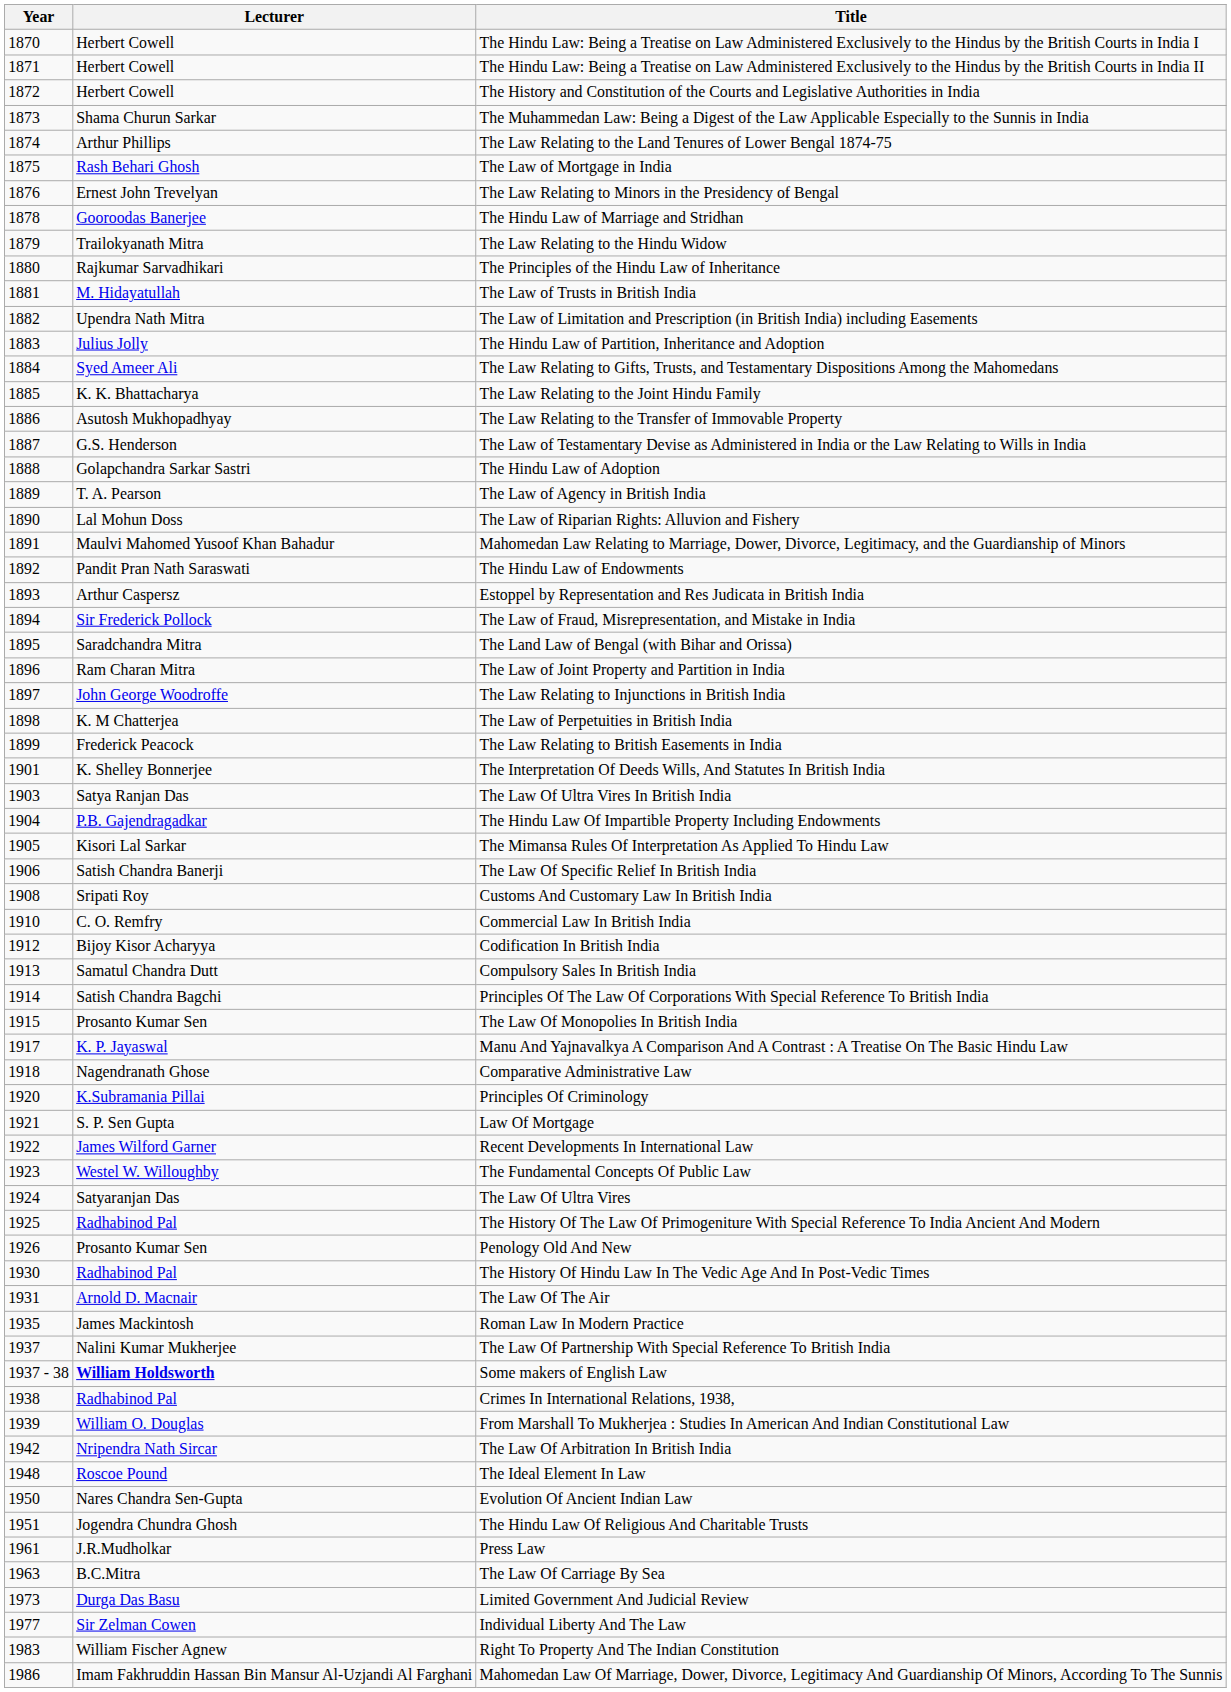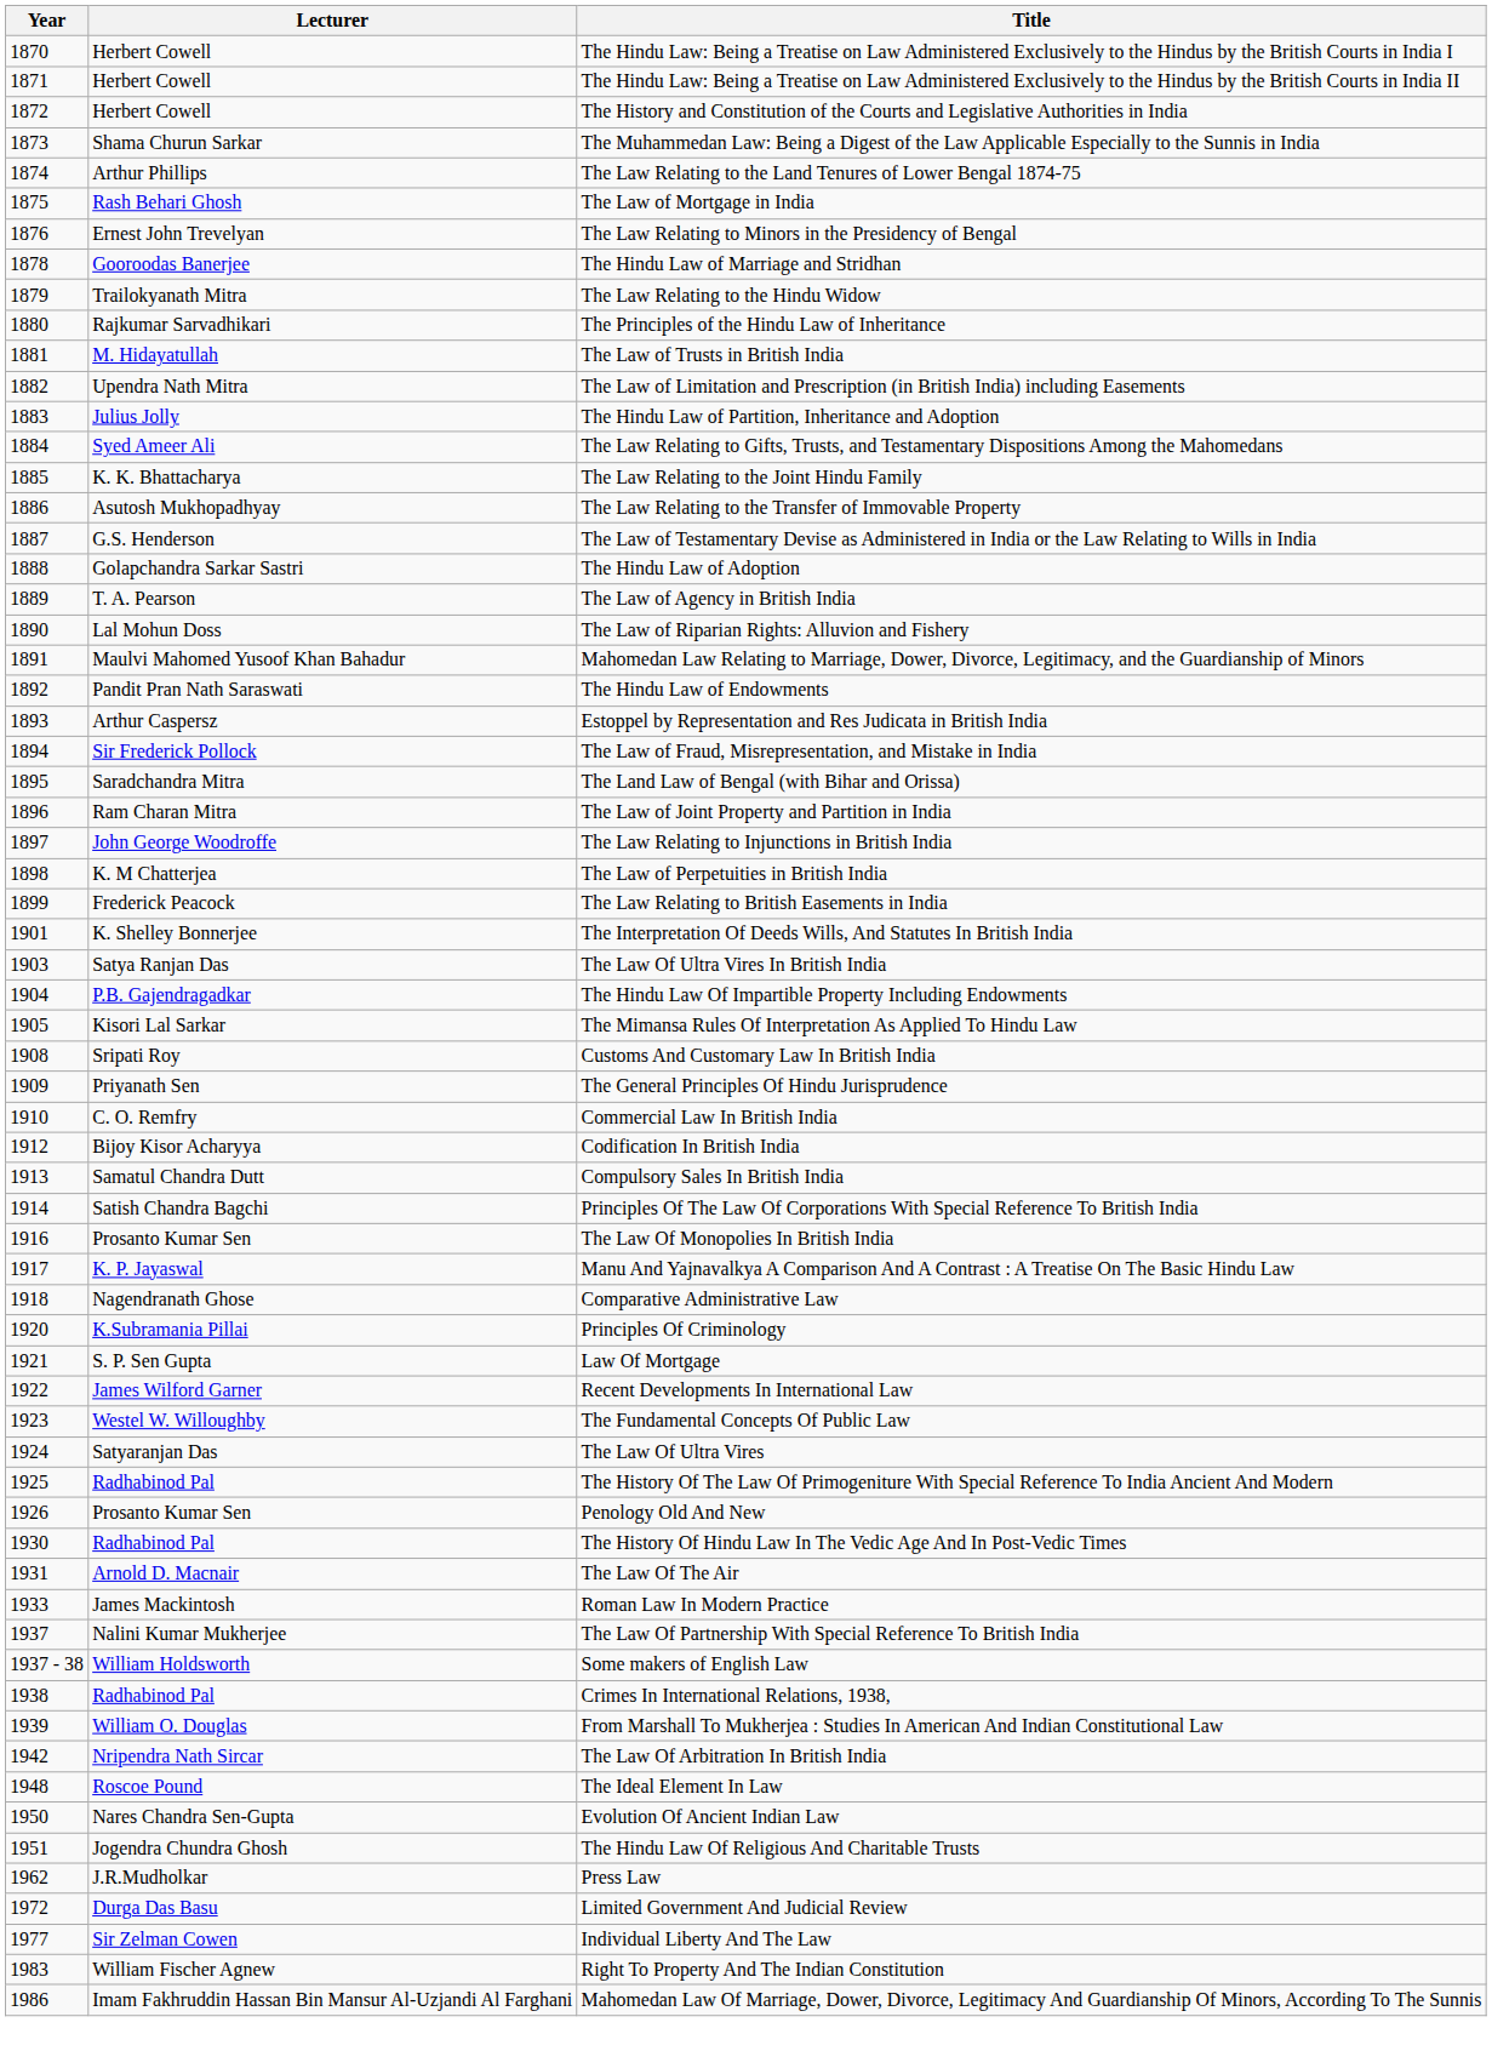- row: 1906 | Satish Chandra Banerji | The Law Of Specific Relief In British India
+ row: 1909 | Priyanath Sen | The General Principles Of Hindu Jurisprudence
The Law Of Monopolies In British India | Year: 1915 -> 1916
Roman Law In Modern Practice | Year: 1935 -> 1933
Some makers of English Law | Lecturer: bold -> normal
Press Law | Year: 1961 -> 1962
- row: 1963 | B.C.Mitra | The Law Of Carriage By Sea
Limited Government And Judicial Review | Year: 1973 -> 1972
